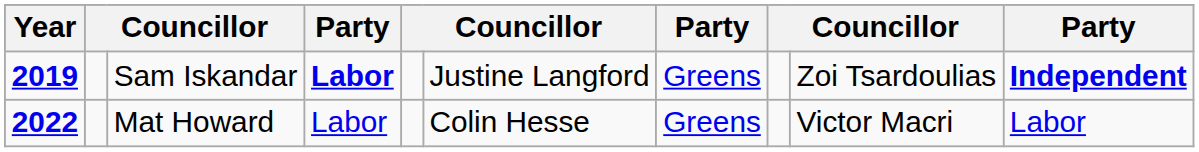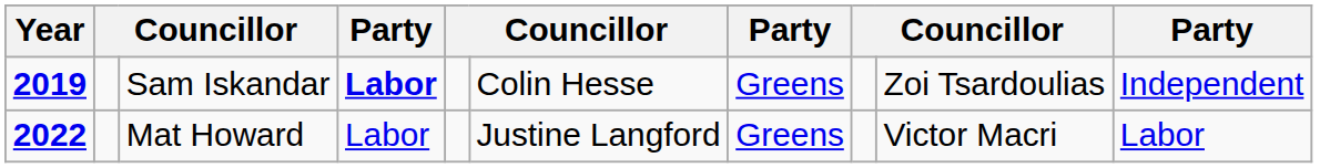Sam Iskandar | column 6: Justine Langford -> Colin Hesse
Sam Iskandar | column 10: bold -> normal
Mat Howard | column 6: Colin Hesse -> Justine Langford
